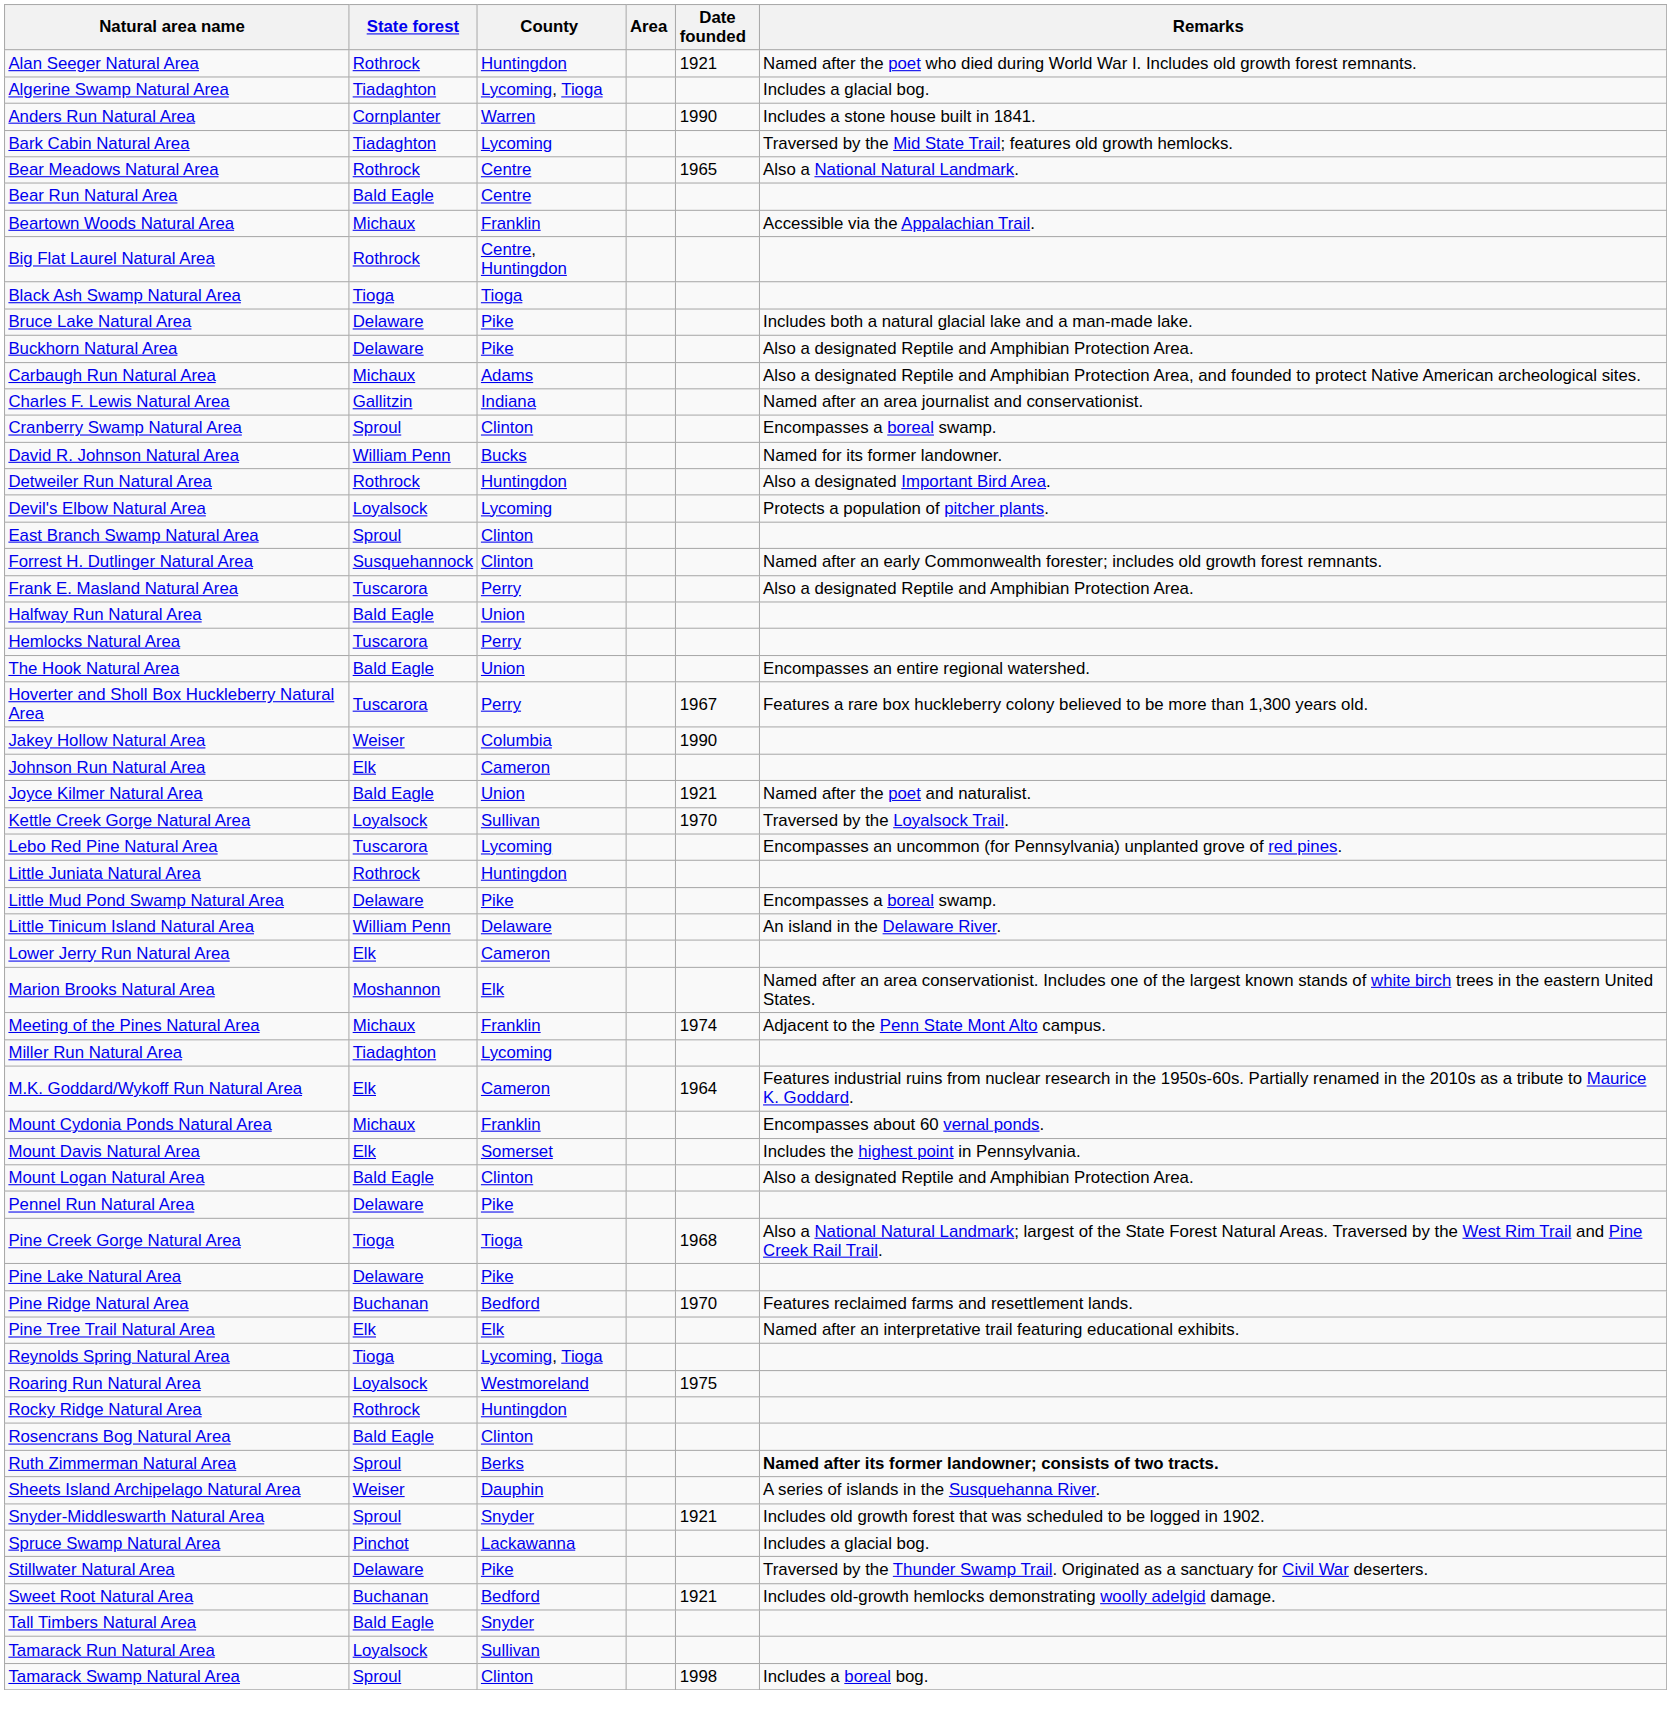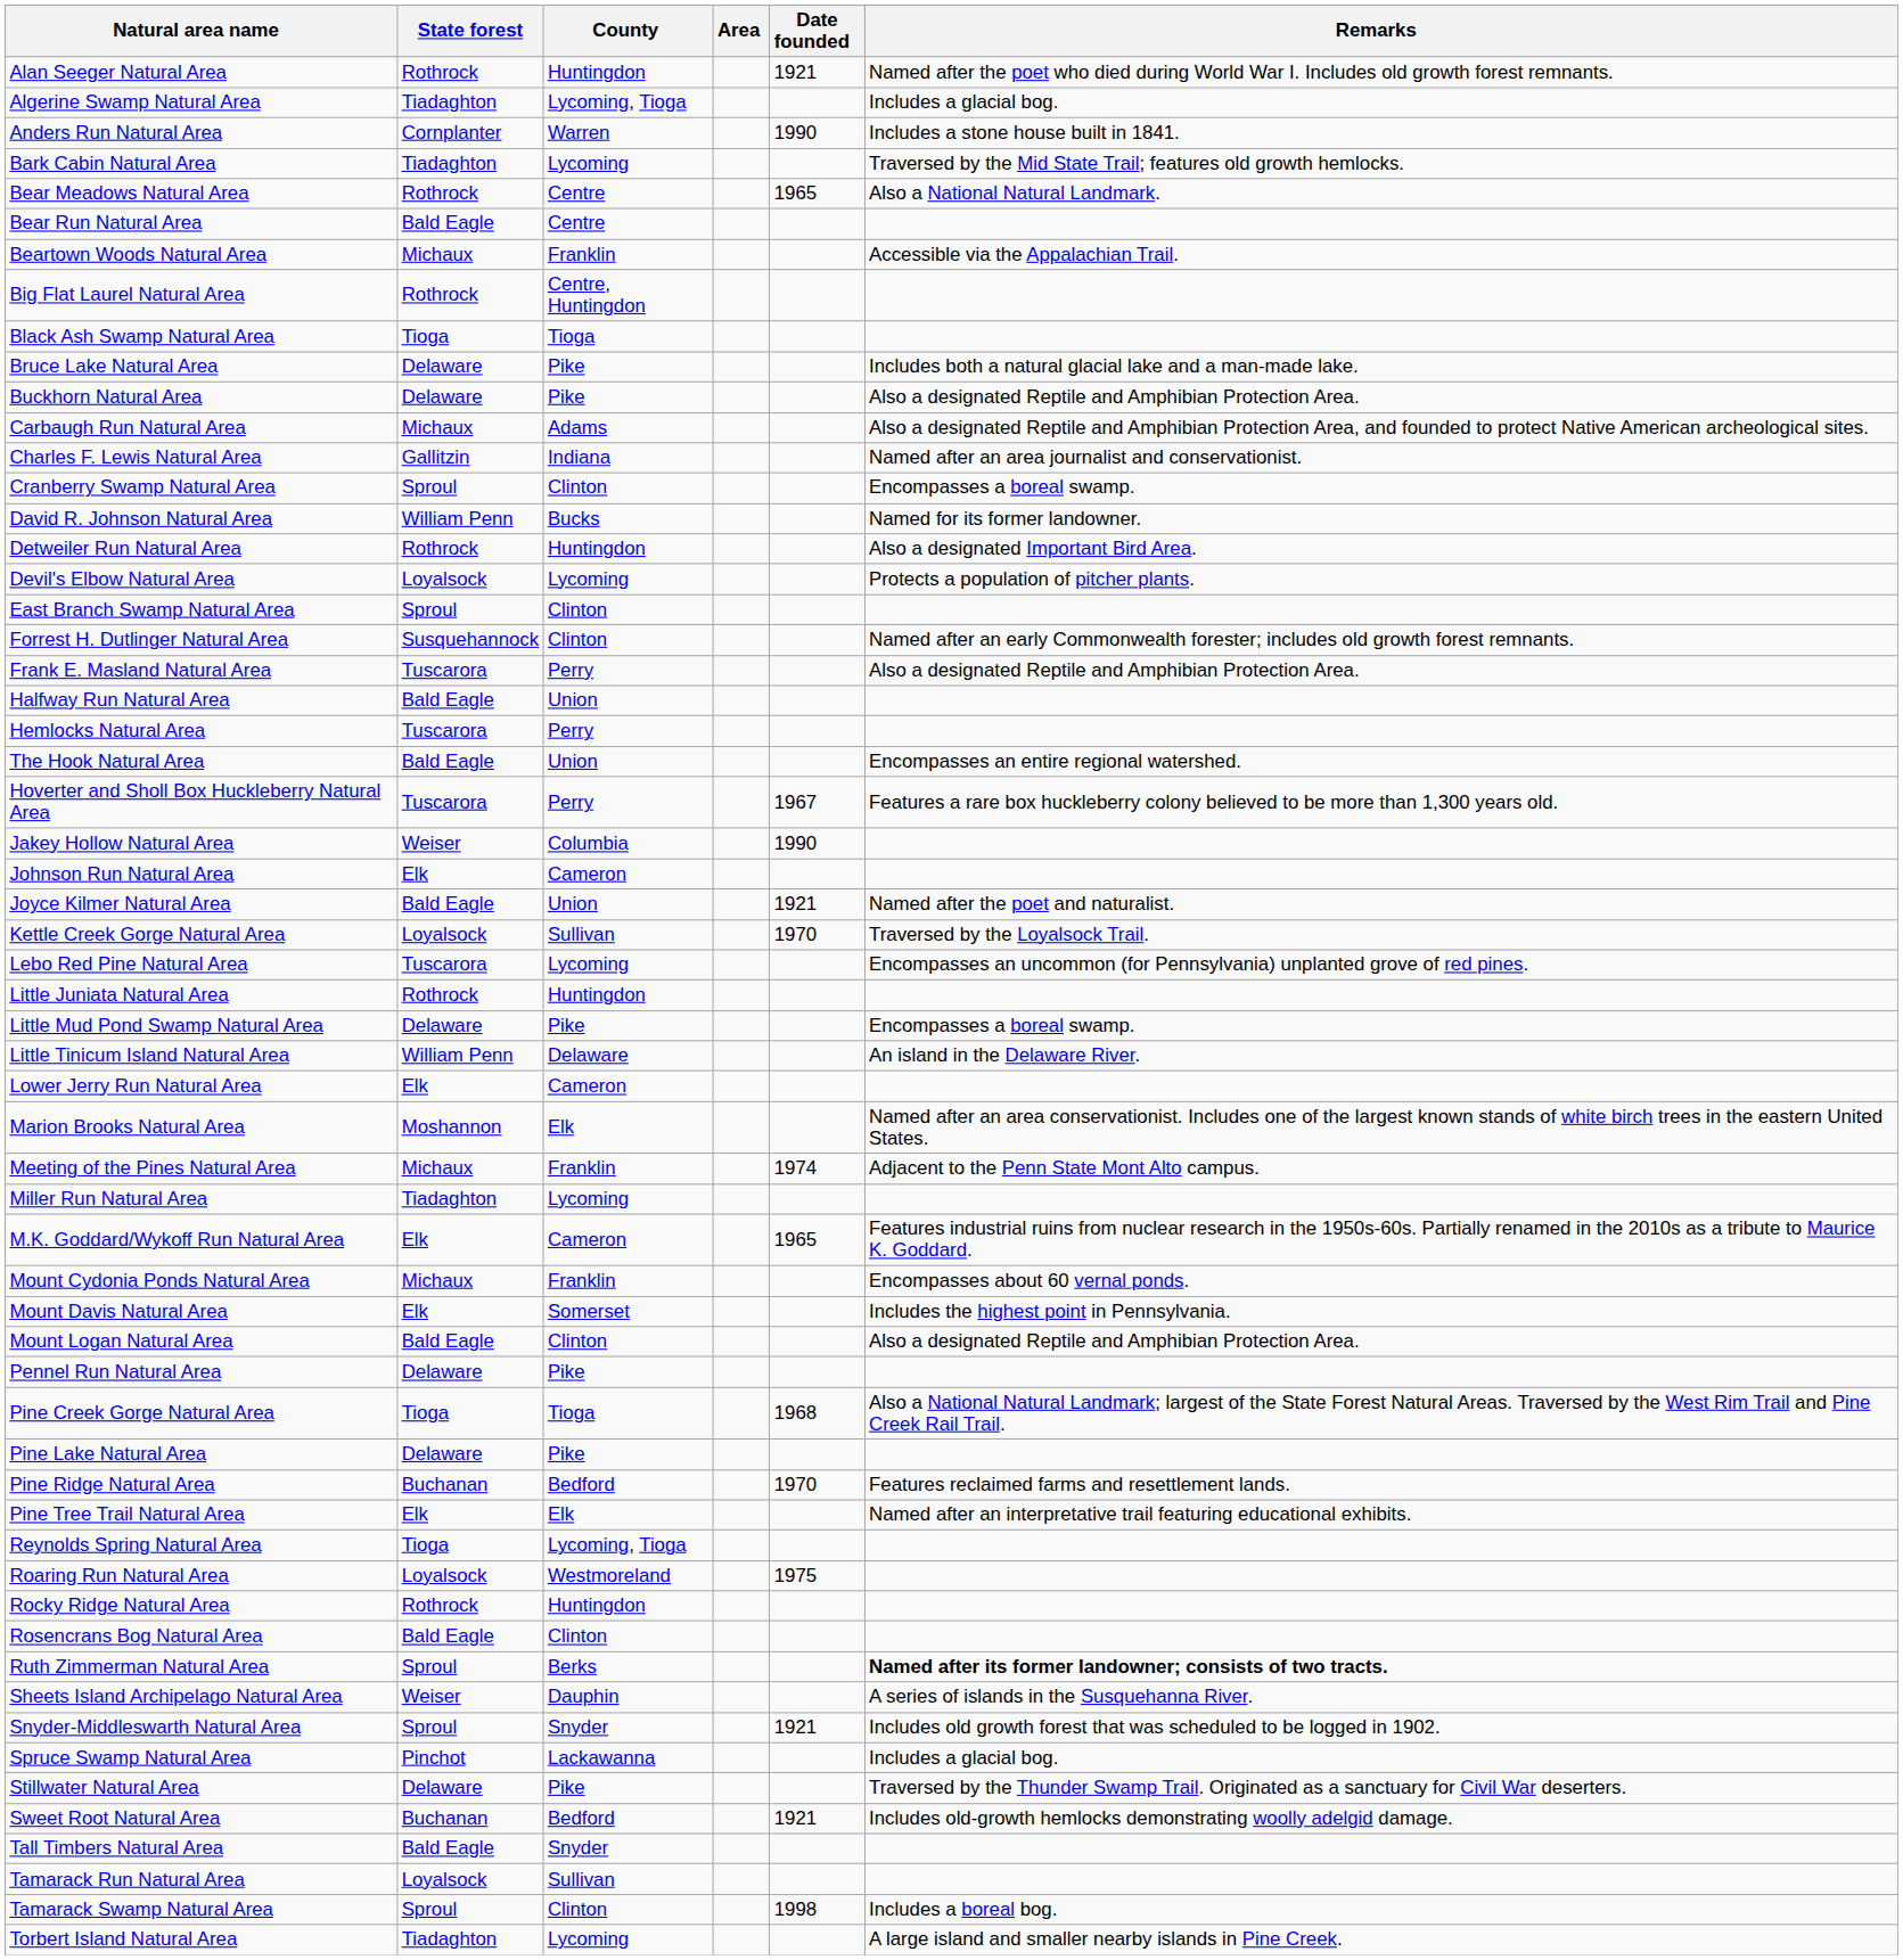M.K. Goddard/Wykoff Run Natural Area | Date founded: 1964 -> 1965
+ row: Torbert Island Natural Area | Tiadaghton | Lycoming | A large island and smaller nearby islands in Pine Creek.
